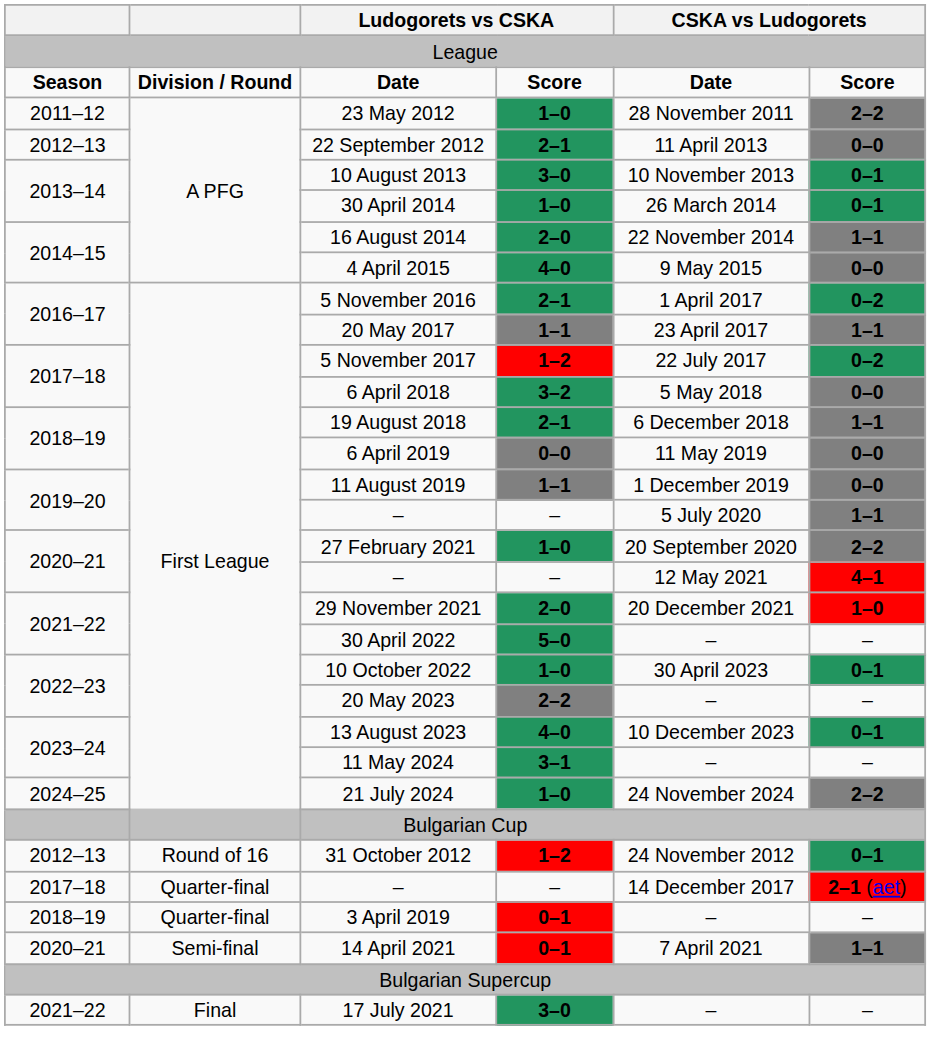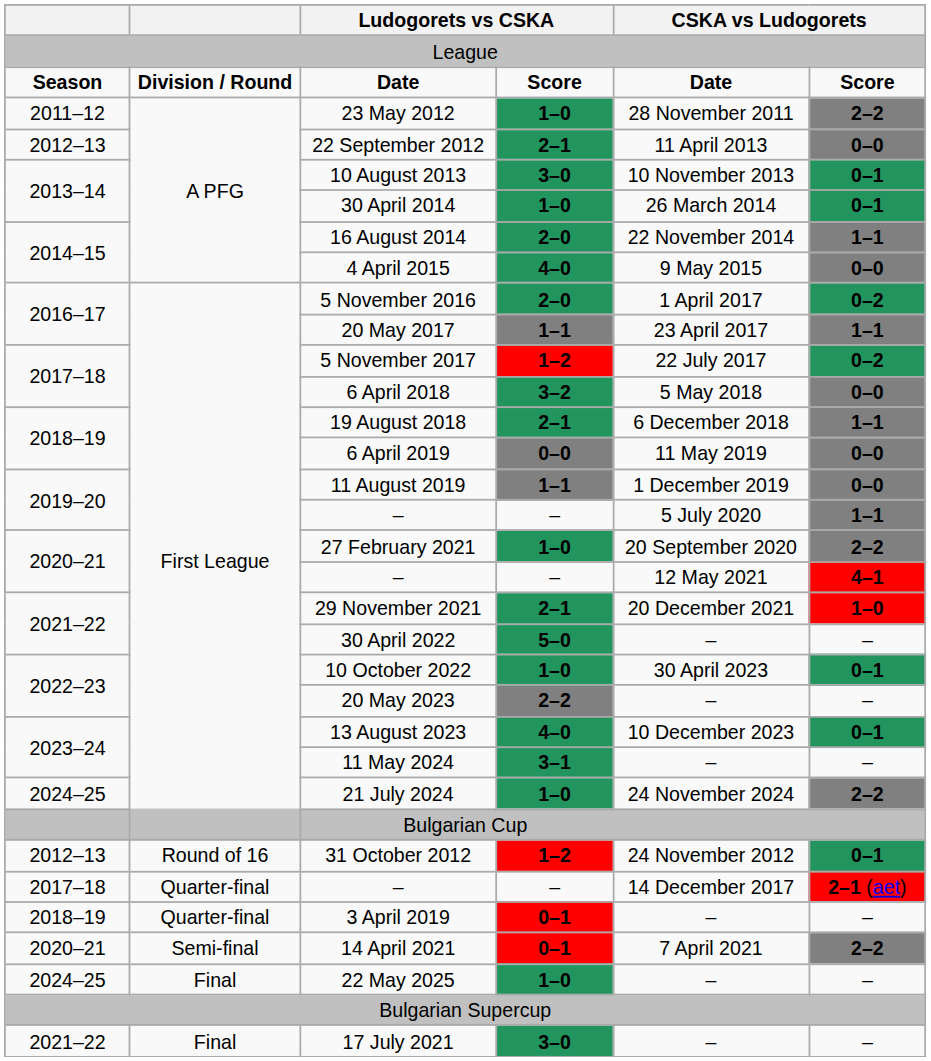5 November 2016 | column 4: 2–1 -> 2–0
29 November 2021 | column 4: 2–0 -> 2–1
14 April 2021 | column 6: 1–1 -> 2–2
+ row: 2024–25 | Final | 22 May 2025 | 1–0 | – | –
